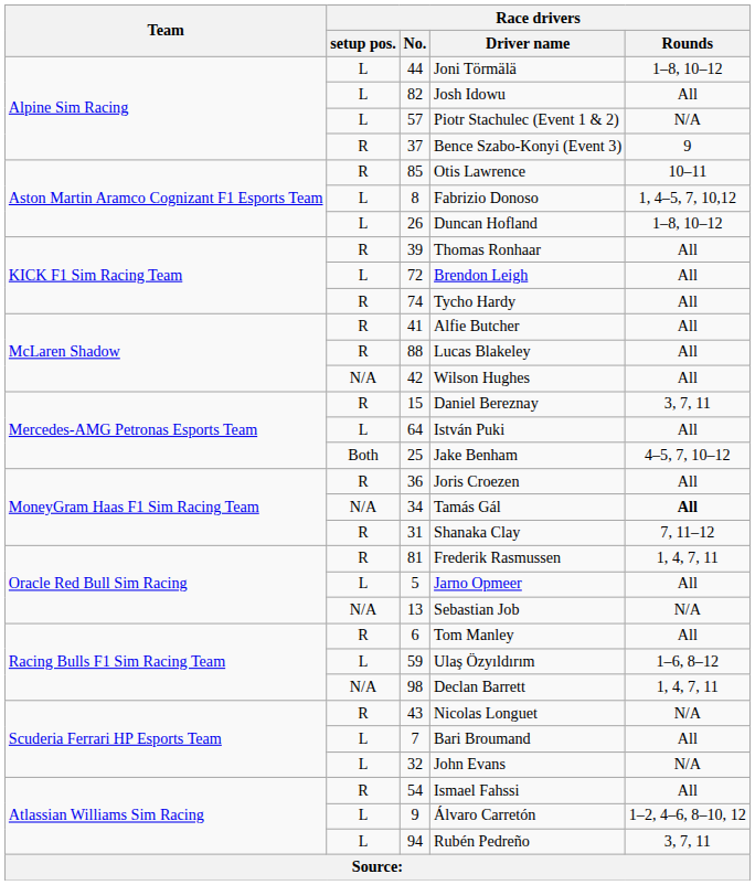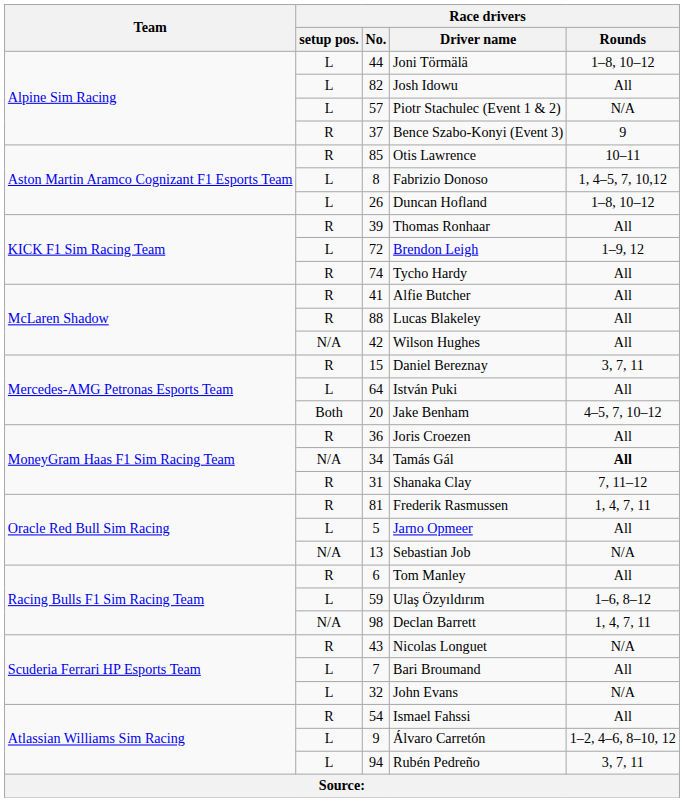Brendon Leigh | Race drivers / Rounds: All -> 1–9, 12
Jake Benham | Race drivers / No.: 25 -> 20
